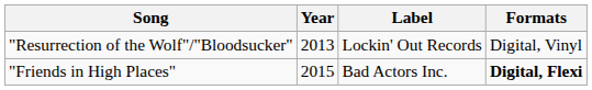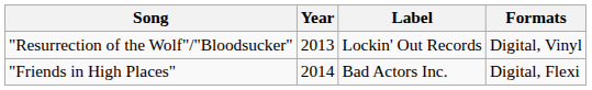"Friends in High Places" | Year: 2015 -> 2014
"Friends in High Places" | Formats: bold -> normal
